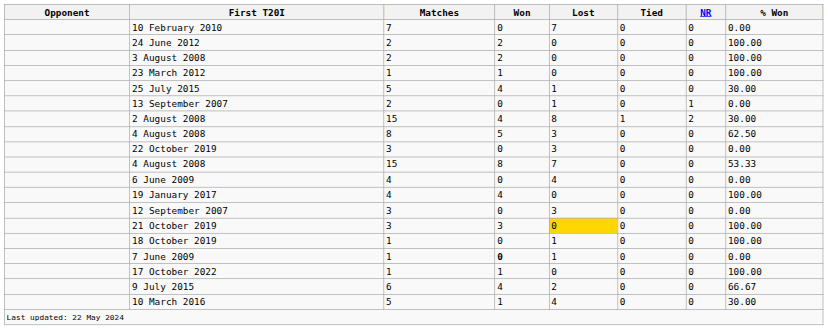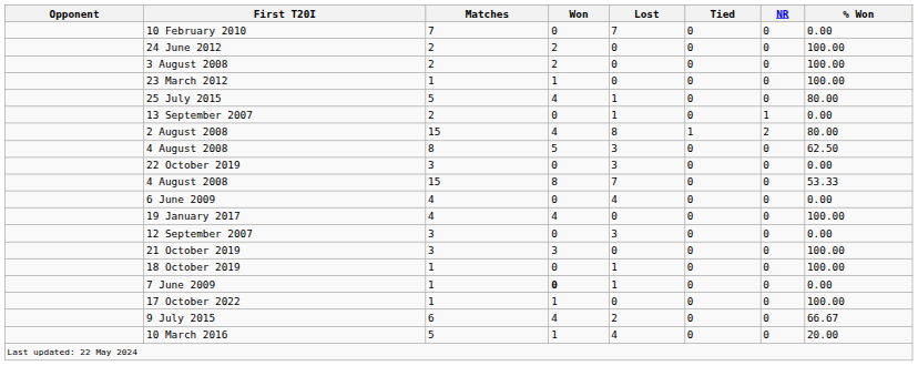25 July 2015 | % Won: 30.00 -> 80.00
2 August 2008 | % Won: 30.00 -> 80.00
21 October 2019 | Lost: gold background -> no background
10 March 2016 | % Won: 30.00 -> 20.00
